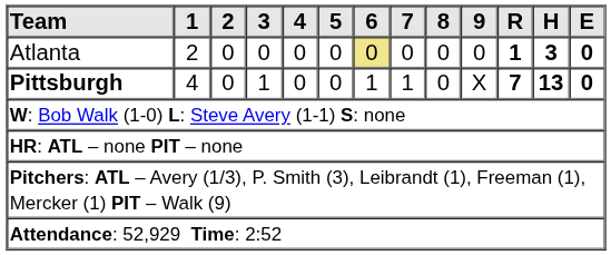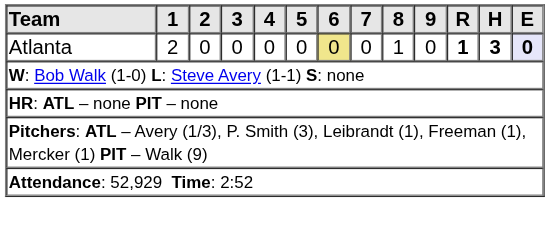Atlanta | 8: 0 -> 1
Atlanta | E: no background -> lavender background
- row: Pittsburgh | 4 | 0 | 1 | 0 | 0 | 1 | 1 | 0 | X | 7 | 13 | 0
